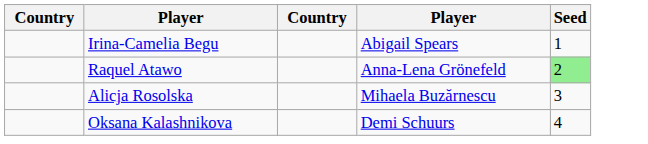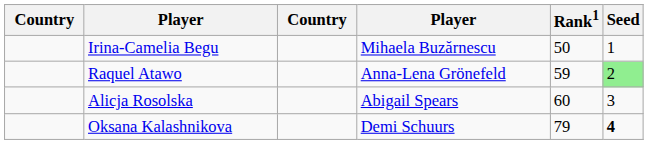+ column: Rank1 | 50 | 59 | 60 | 79
Irina-Camelia Begu | column 4: Abigail Spears -> Mihaela Buzărnescu
Alicja Rosolska | column 4: Mihaela Buzărnescu -> Abigail Spears
Oksana Kalashnikova | Seed: normal -> bold
